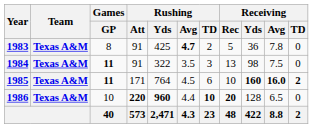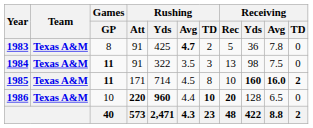1985 | Rushing / Yds: 764 -> 714
1985 | Rushing / TD: 6 -> 8
